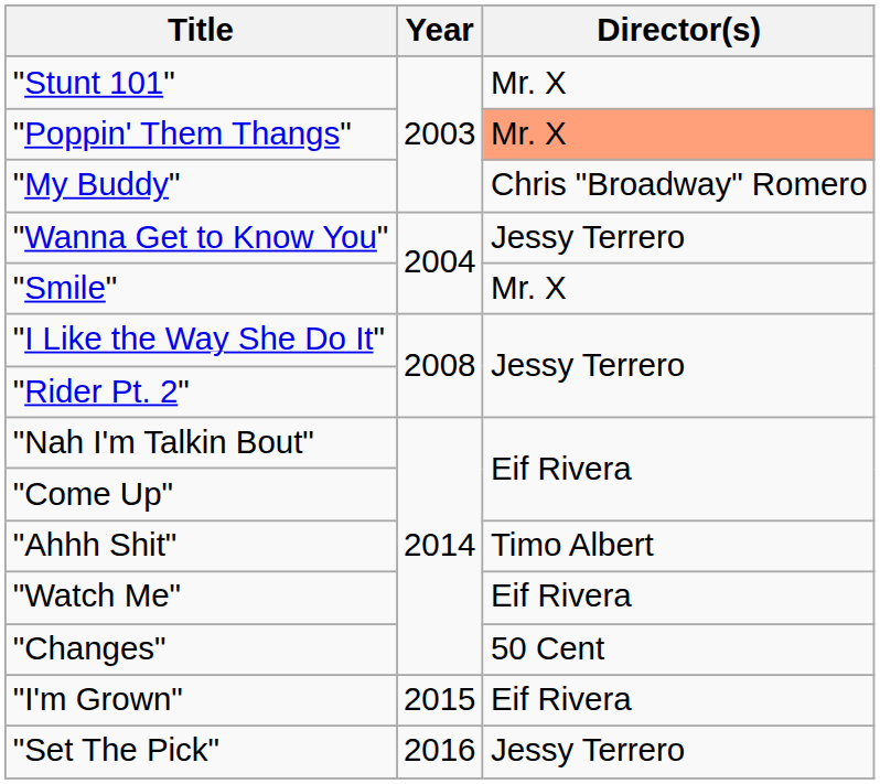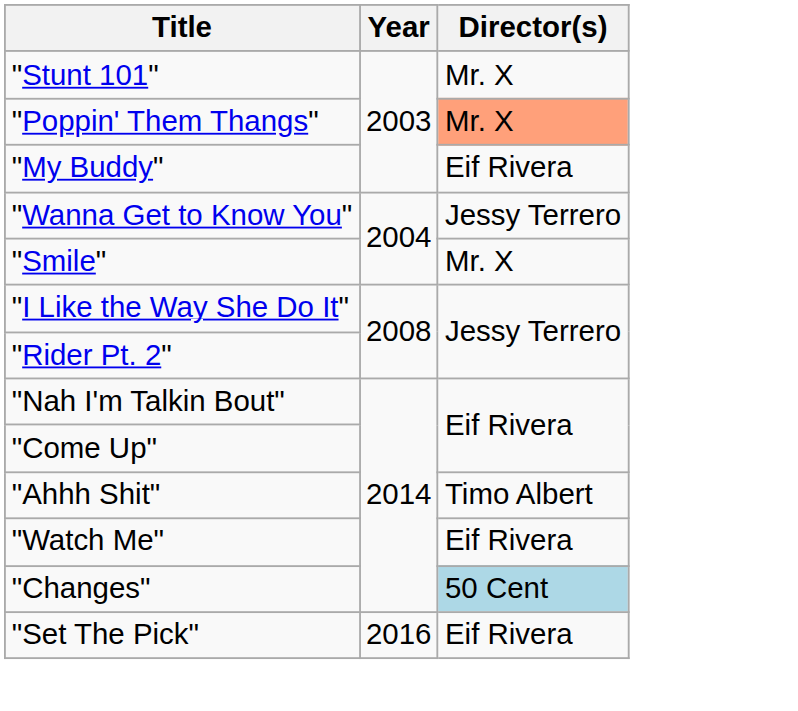"My Buddy" | Director(s): Chris "Broadway" Romero -> Eif Rivera
"Changes" | Director(s): no background -> lightblue background
- row: "I'm Grown" | 2015 | Eif Rivera
"Set The Pick" | Director(s): Jessy Terrero -> Eif Rivera
